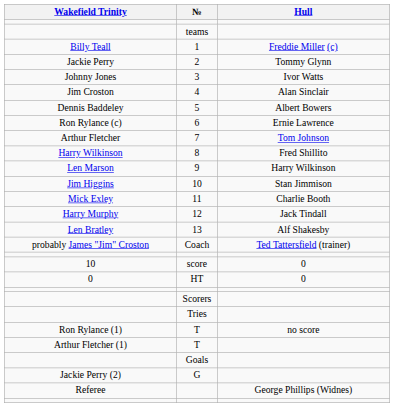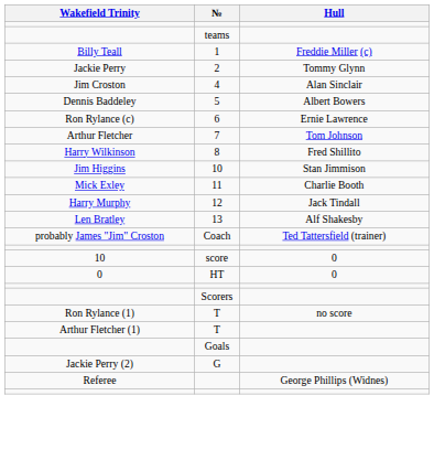- row: Johnny Jones | 3 | Ivor Watts
- row: Len Marson | 9 | Harry Wilkinson
- row: Tries
